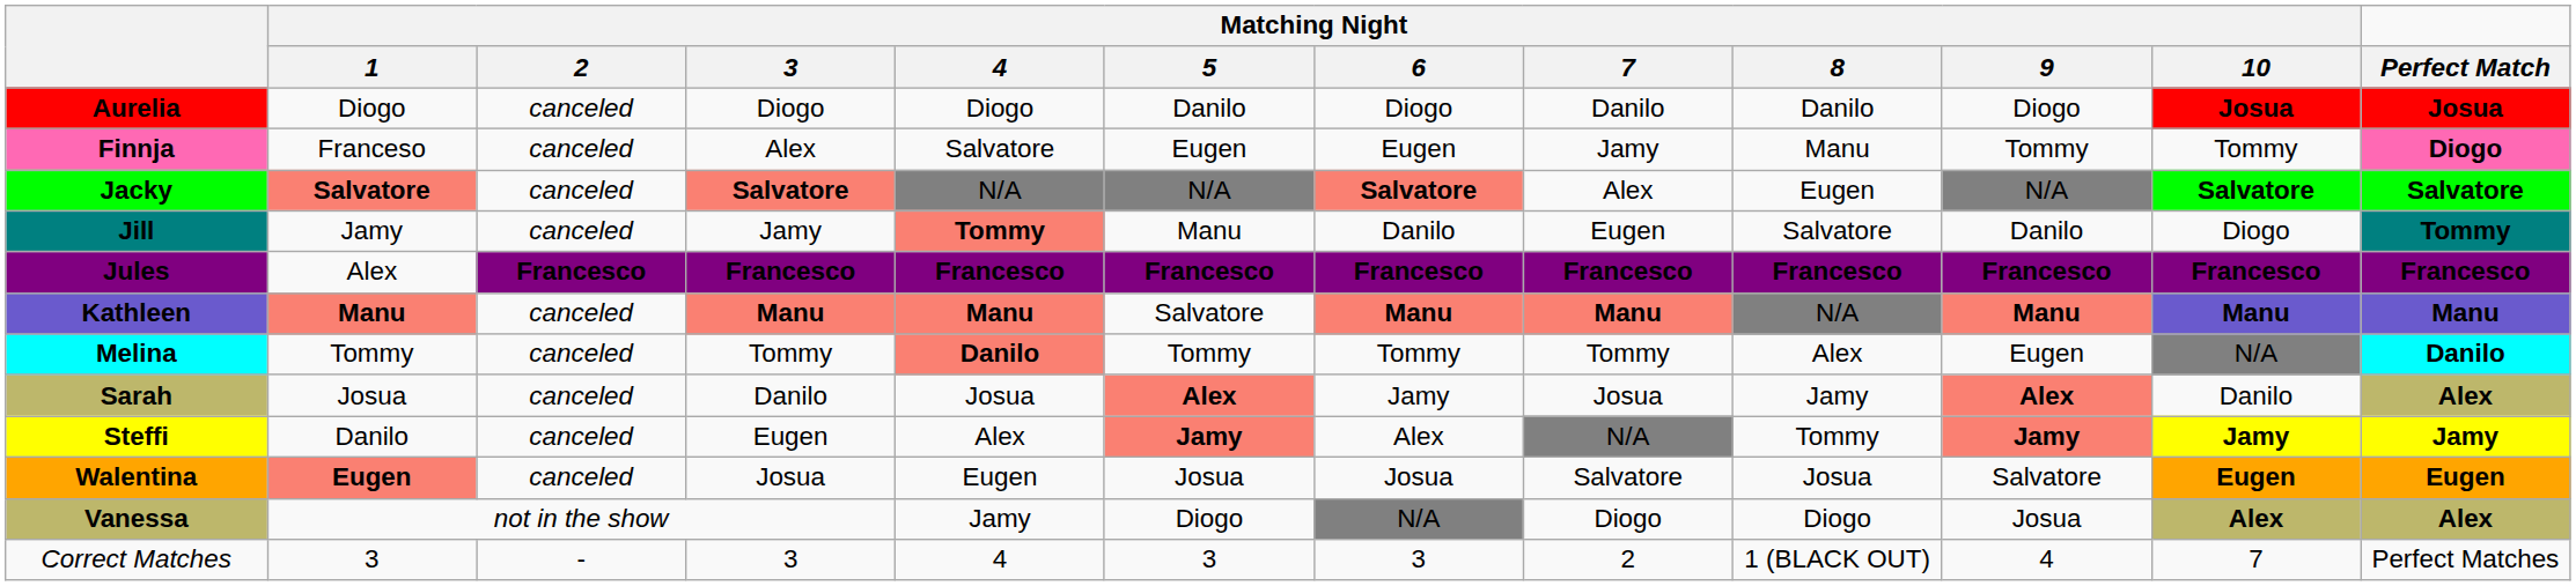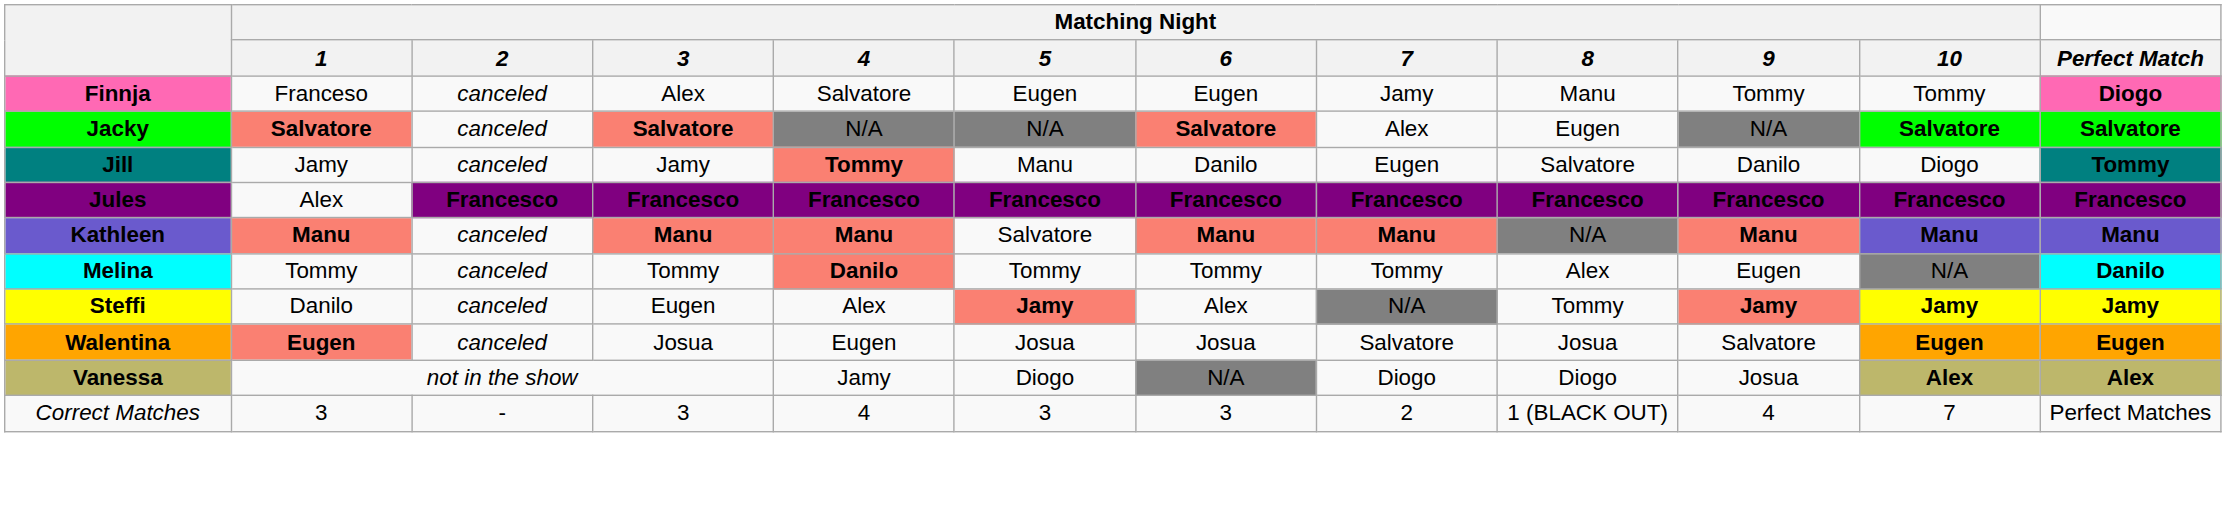- row: Aurelia | Diogo | canceled | Diogo | Diogo | Danilo | Diogo | Danilo | Danilo | Diogo | Josua | Josua
- row: Sarah | Josua | canceled | Danilo | Josua | Alex | Jamy | Josua | Jamy | Alex | Danilo | Alex
